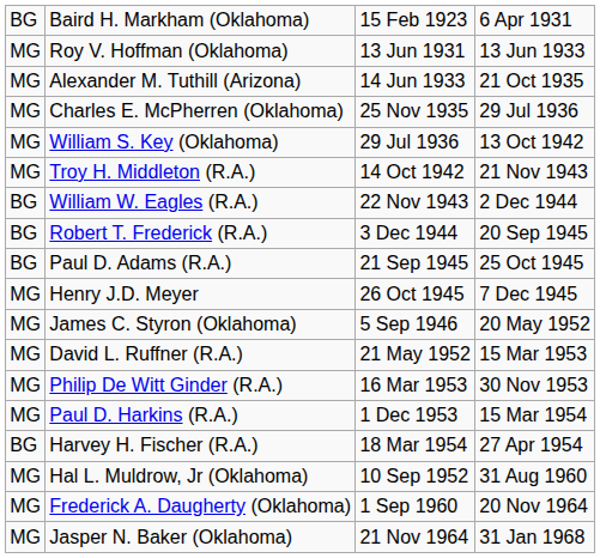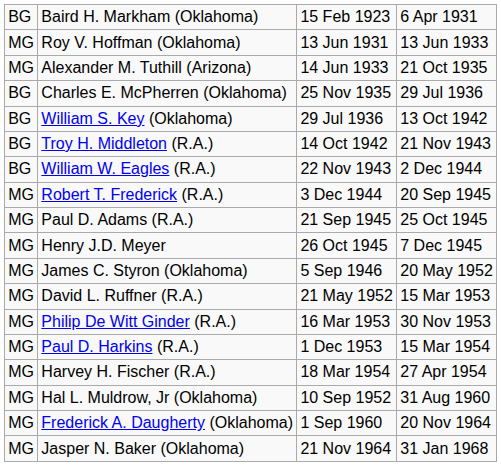Charles E. McPherren (Oklahoma) | column 1: MG -> BG
William S. Key (Oklahoma) | column 1: MG -> BG
Troy H. Middleton (R.A.) | column 1: MG -> BG
Robert T. Frederick (R.A.) | column 1: BG -> MG
Paul D. Adams (R.A.) | column 1: BG -> MG
Harvey H. Fischer (R.A.) | column 1: BG -> MG
